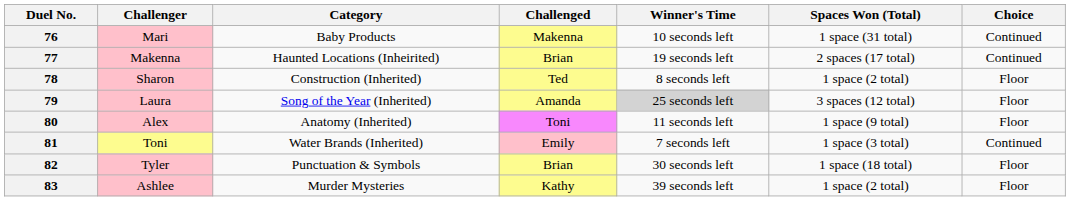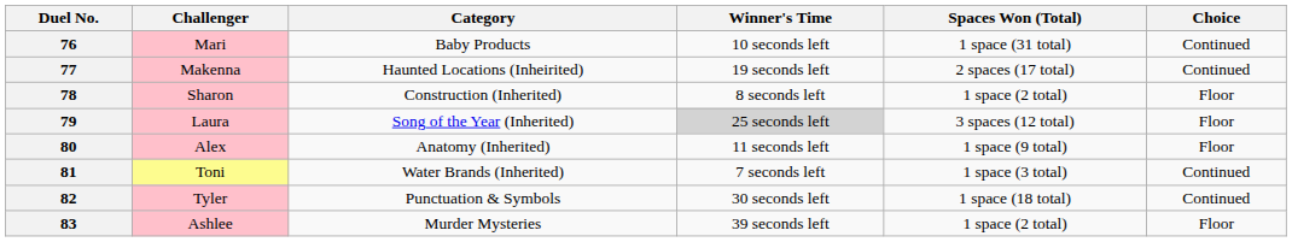- column: Challenged | Makenna | Brian | Ted | Amanda | Toni | Emily | Brian | Kathy
82 | Choice: Floor -> Continued
